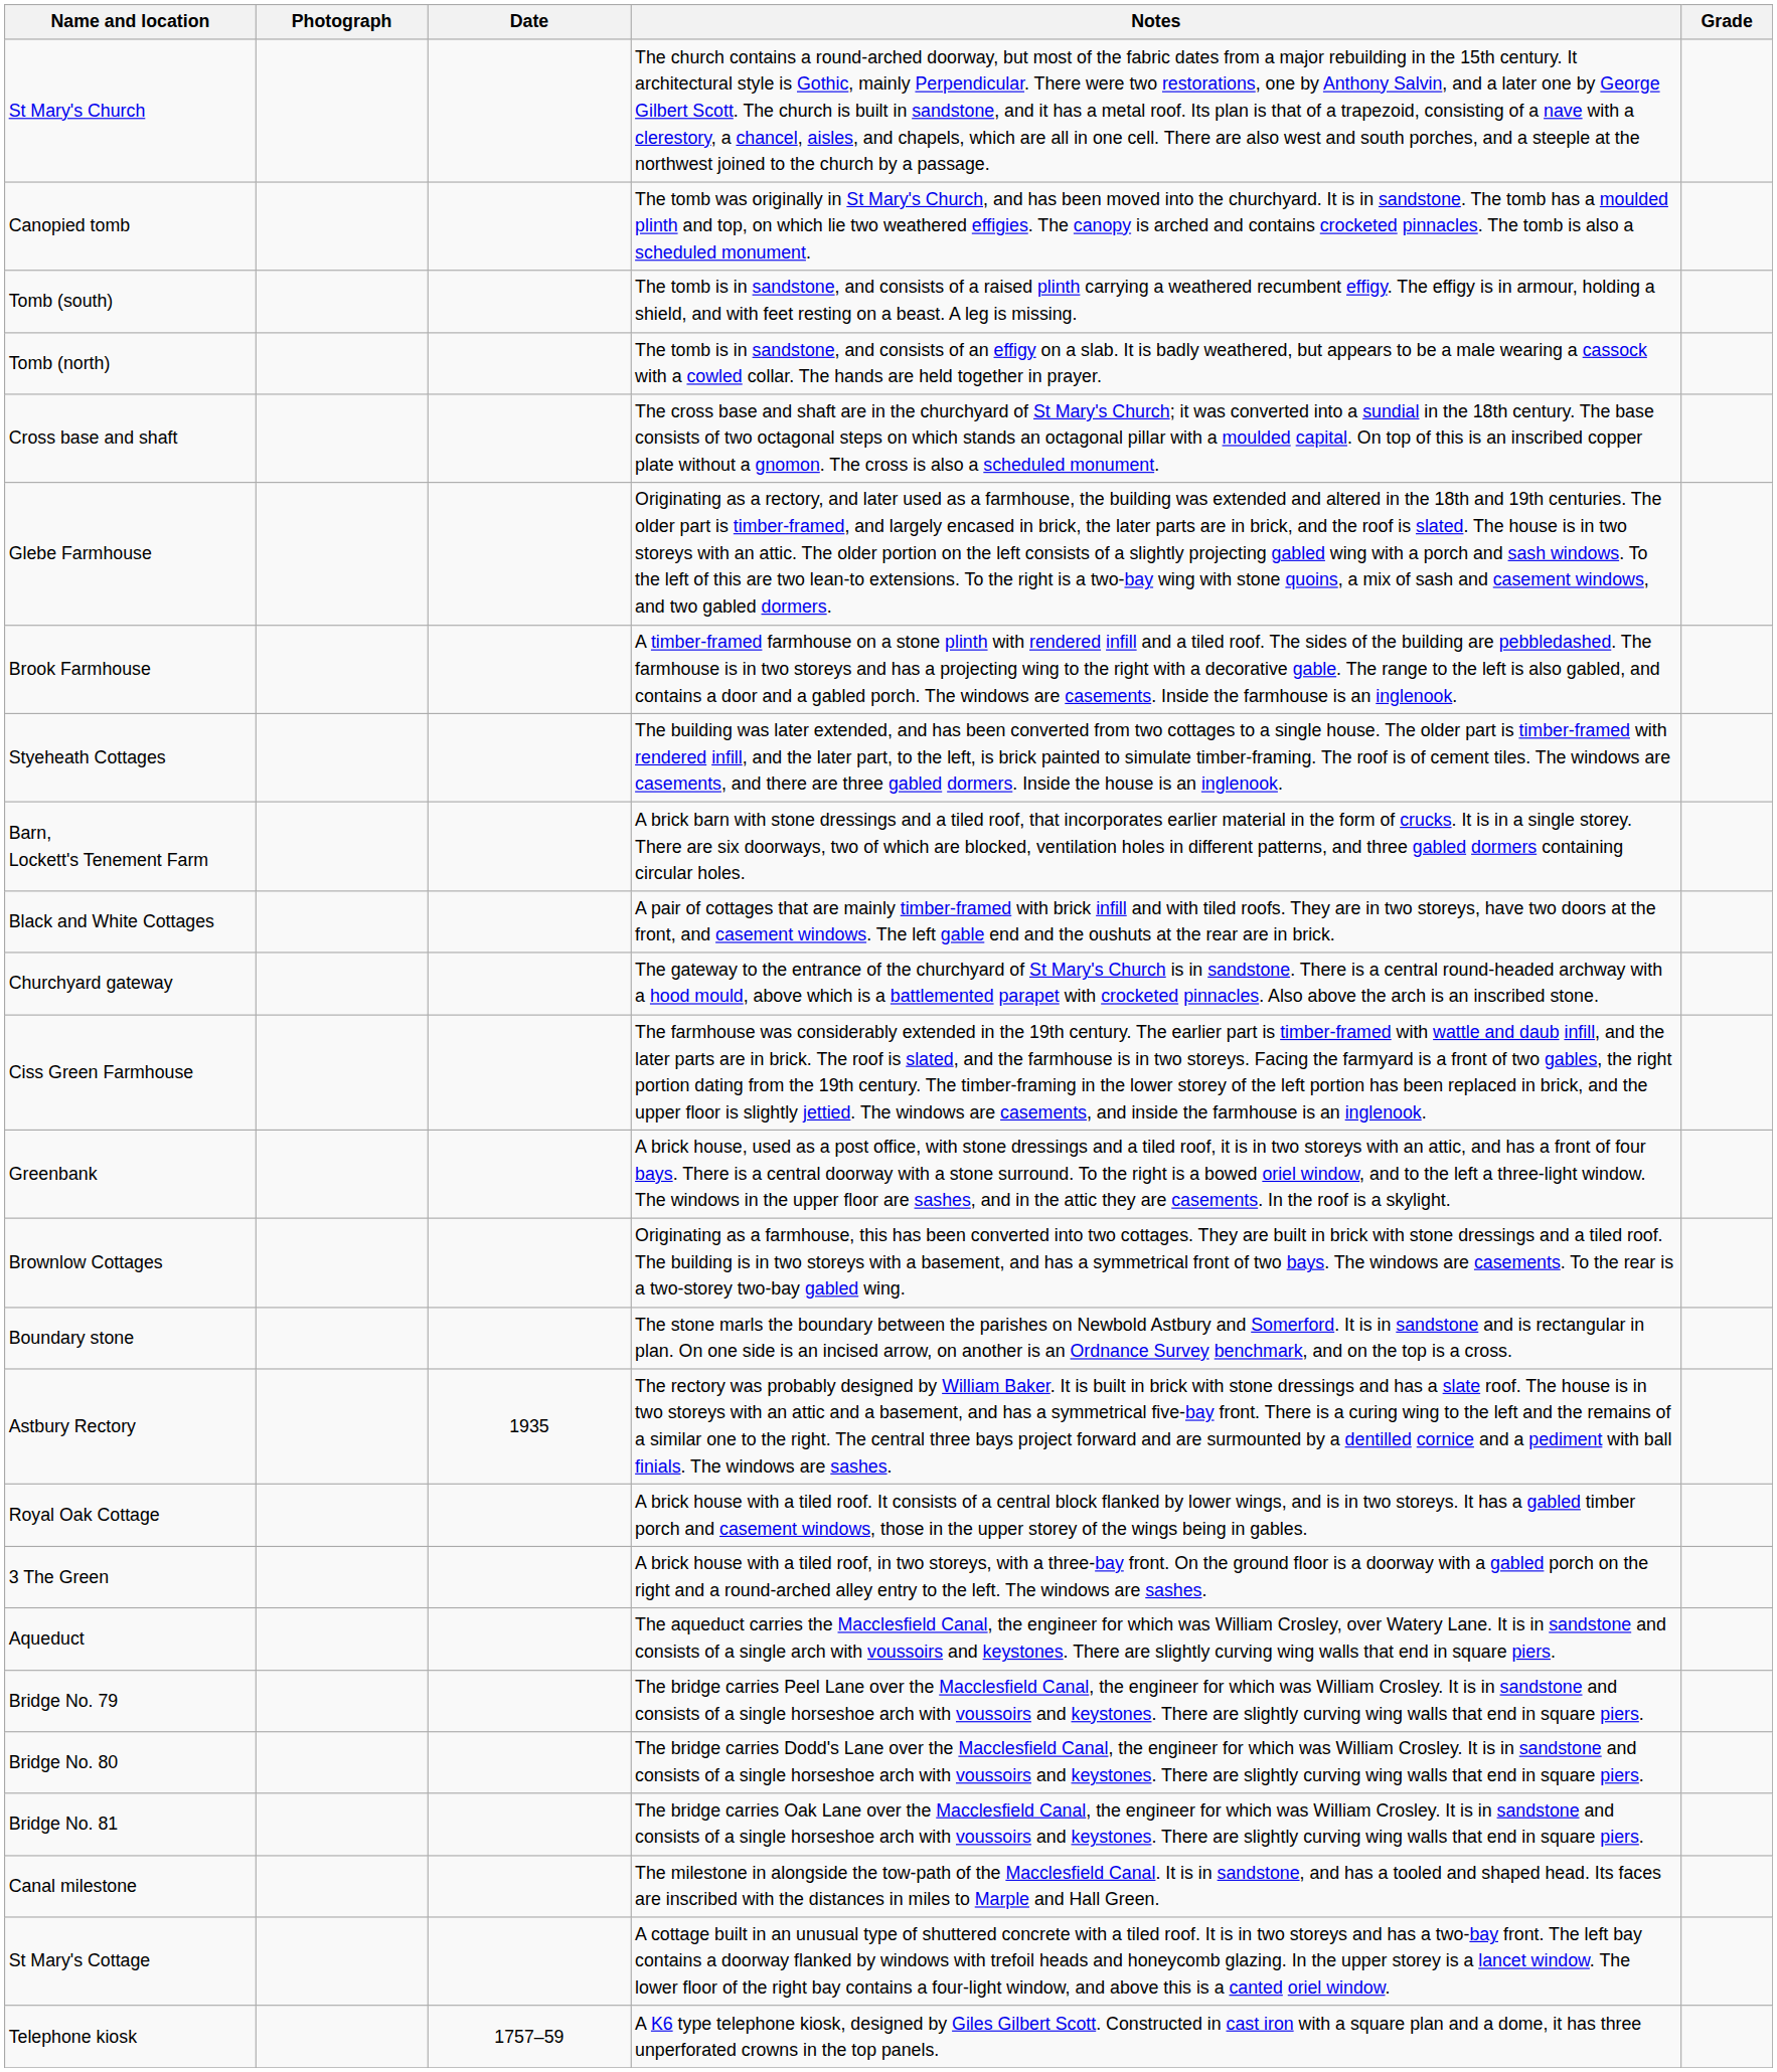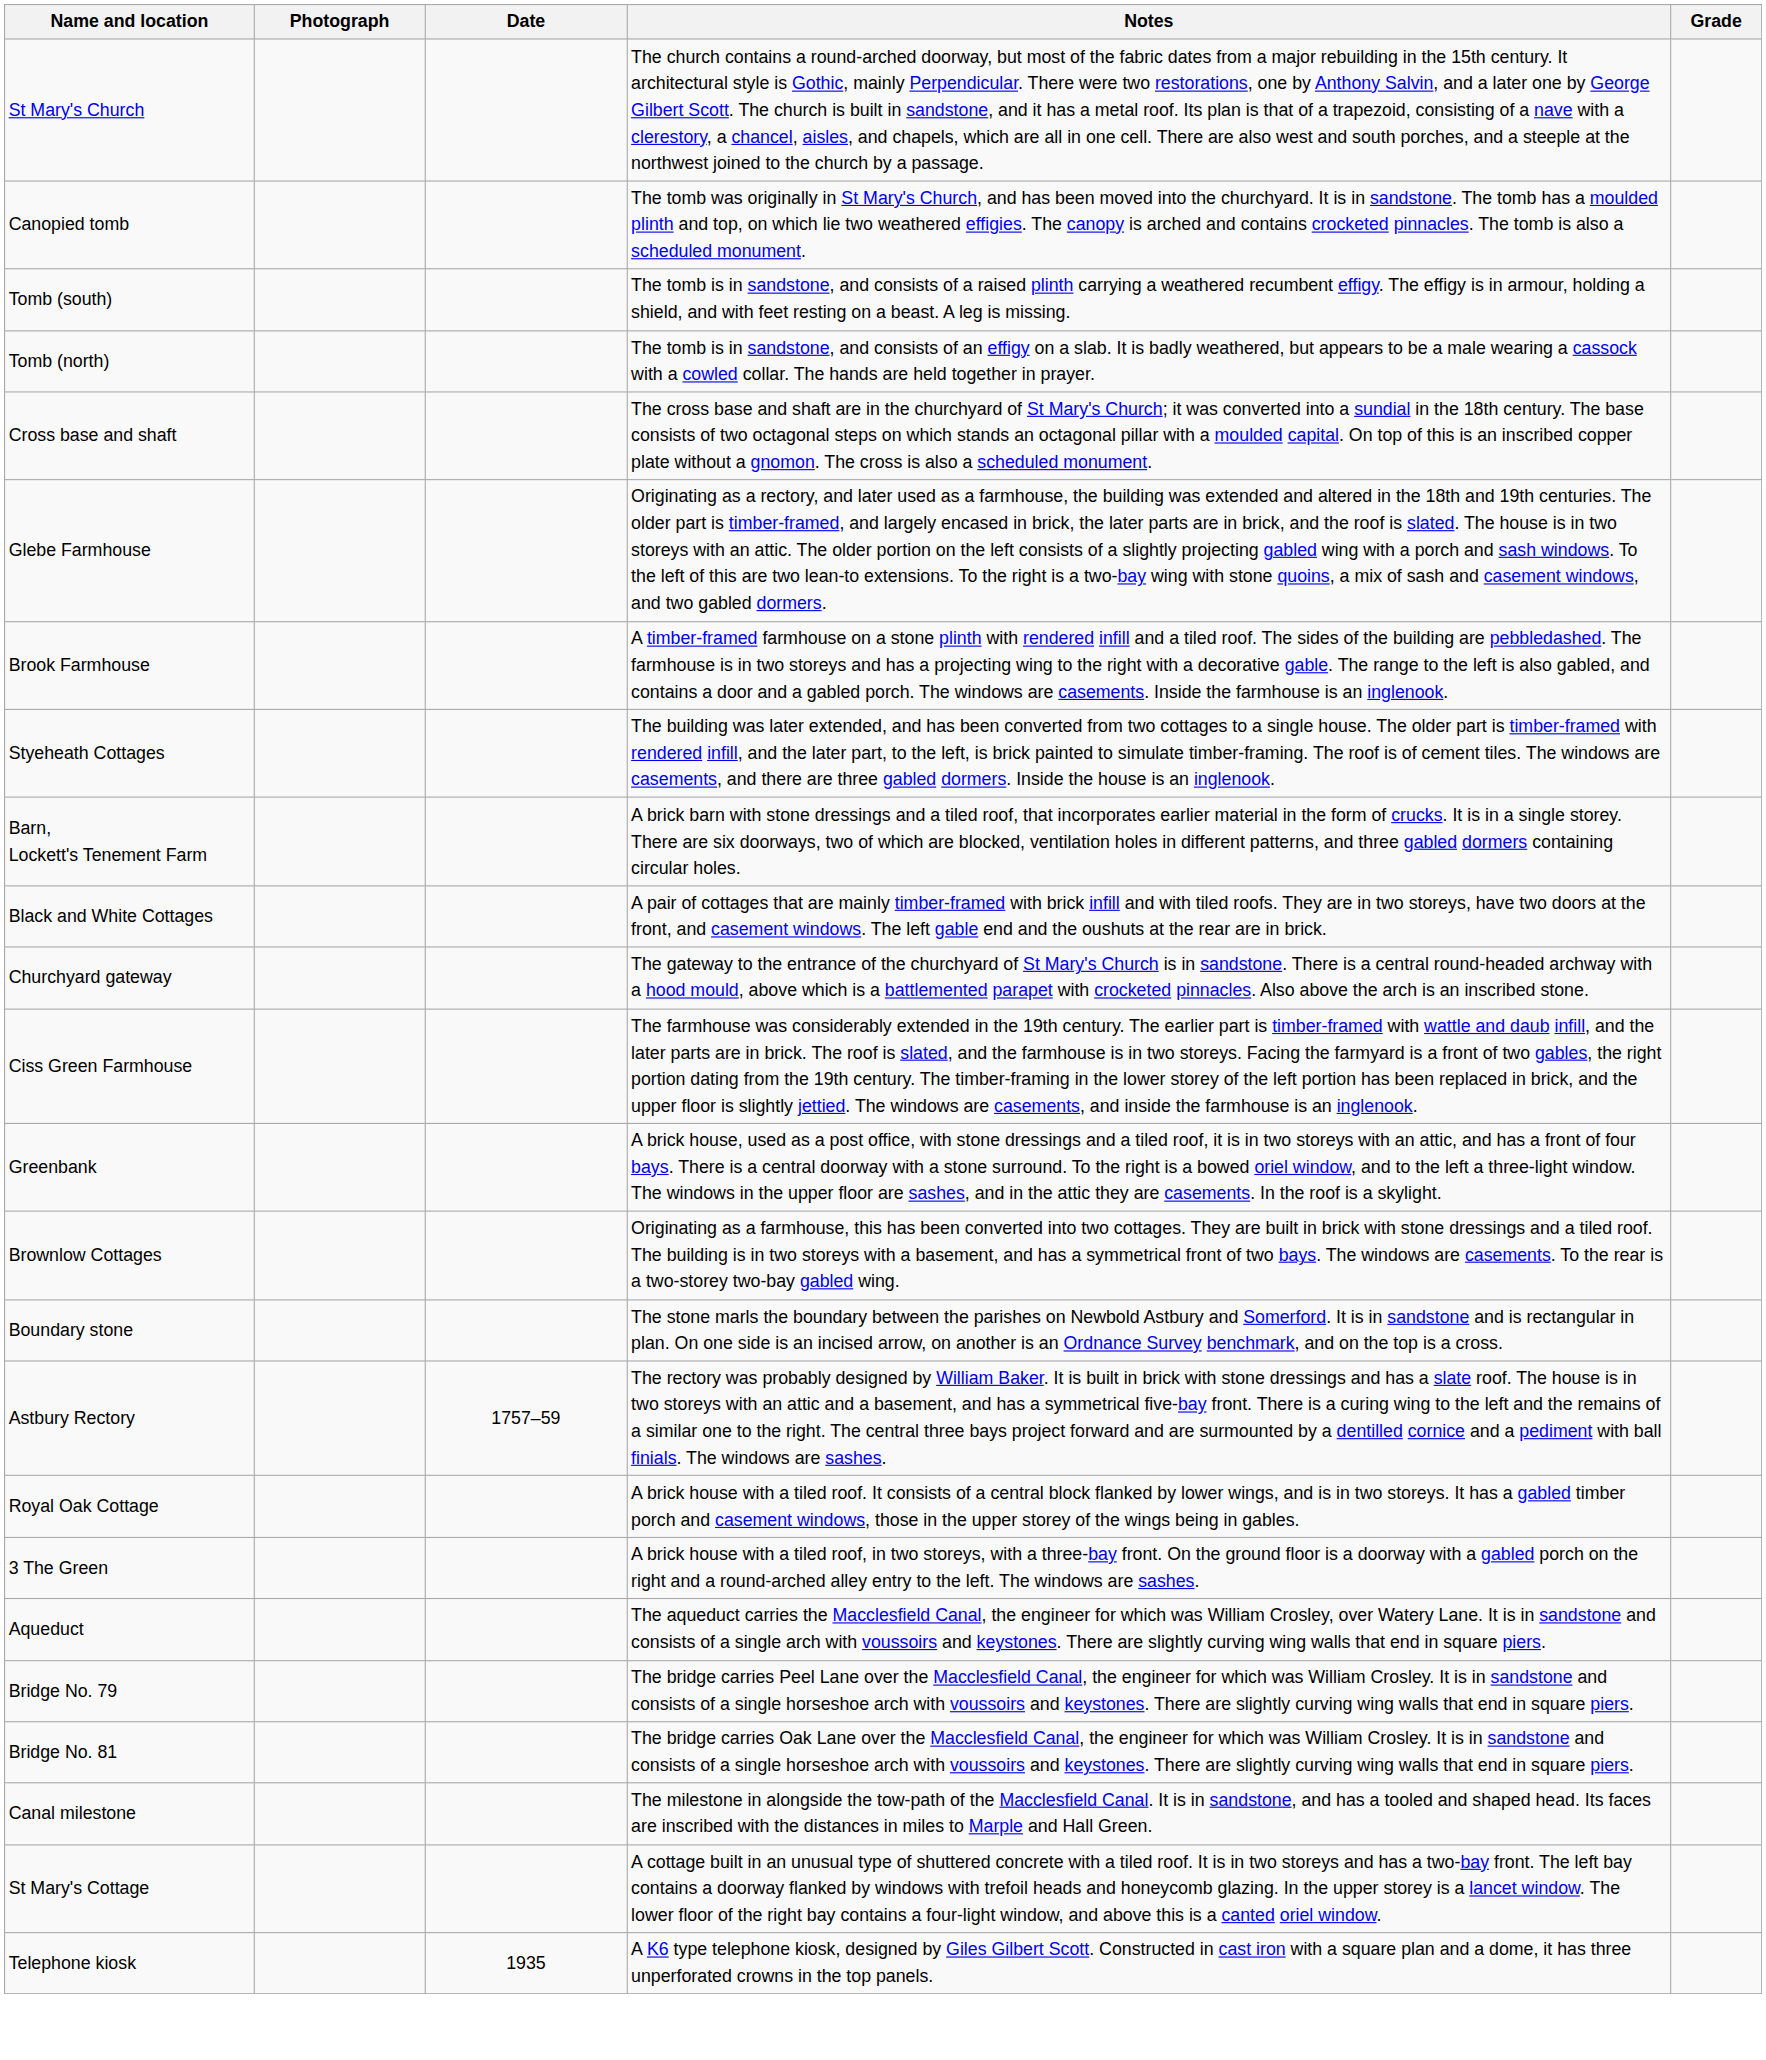Astbury Rectory | Date: 1935 -> 1757–59
- row: Bridge No. 80 | The bridge carries Dodd's Lane over the Macclesfield Canal, the engineer for which was William Crosley. It is in sandstone and consists of a single horseshoe arch with voussoirs and keystones. There are slightly curving wing walls that end in square piers.
Telephone kiosk | Date: 1757–59 -> 1935
